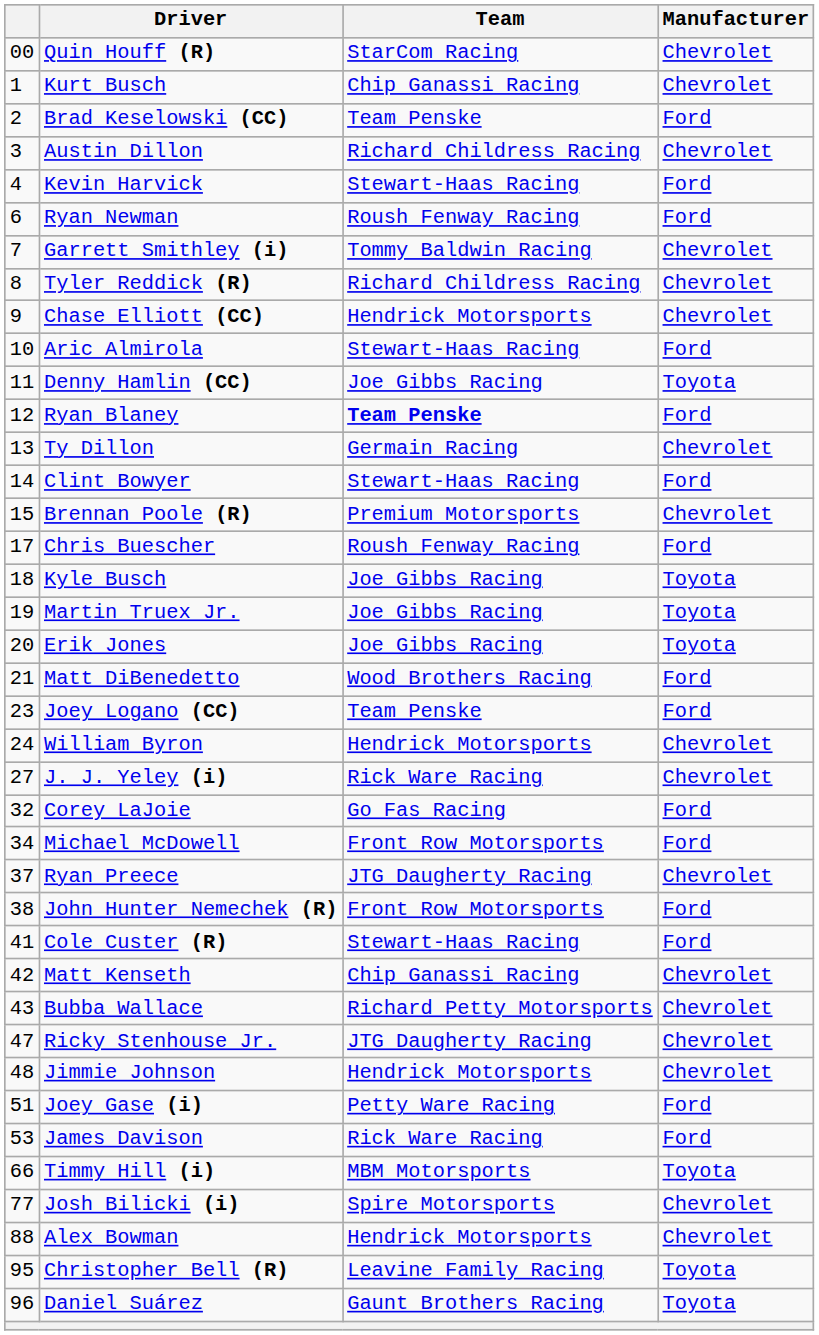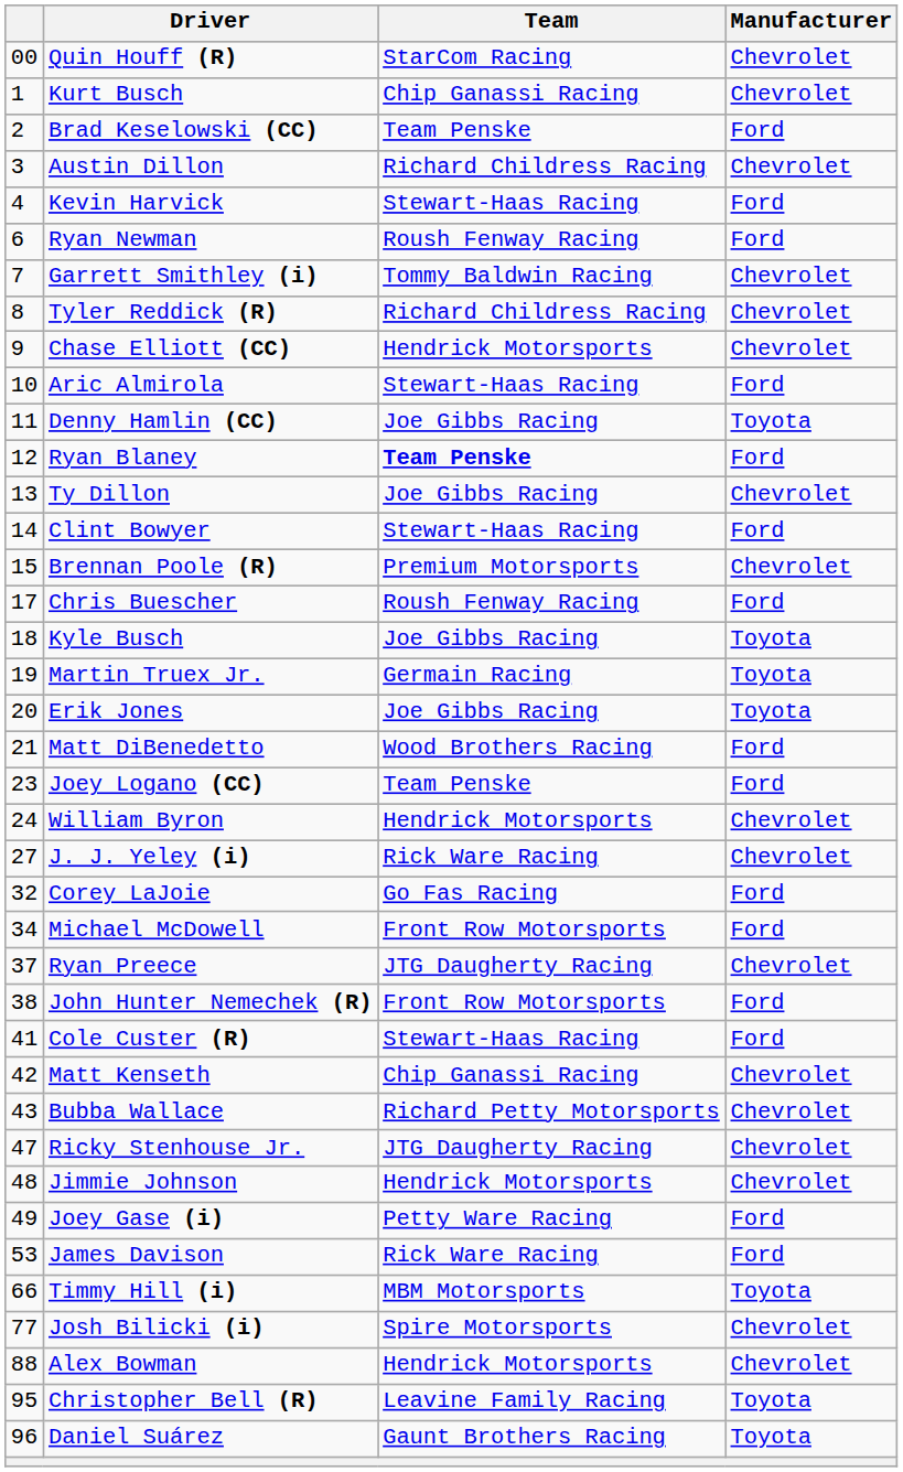Ty Dillon | Team: Germain Racing -> Joe Gibbs Racing
Martin Truex Jr. | Team: Joe Gibbs Racing -> Germain Racing
Joey Gase (i) | column 1: 51 -> 49
